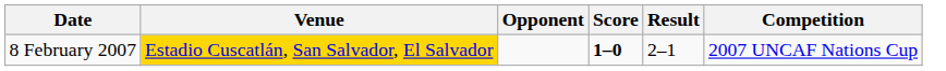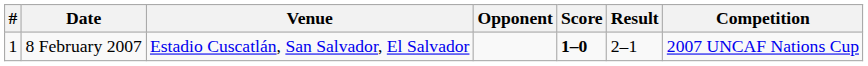+ column: # | 1
8 February 2007 | Venue: gold background -> no background
